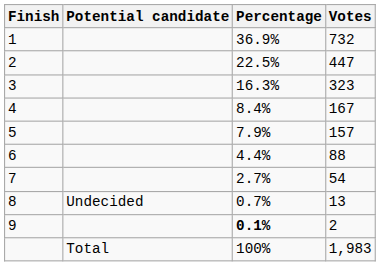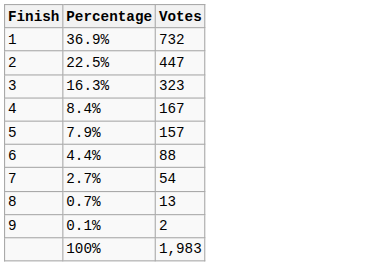- column: Potential candidate | Undecided | Total
9 | Percentage: bold -> normal
